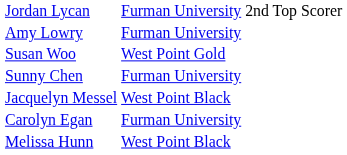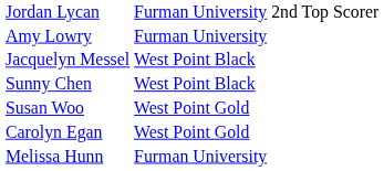rows swapped: Susan Woo <-> Jacquelyn Messel
Sunny Chen | column 2: Furman University -> West Point Black
Carolyn Egan | column 2: Furman University -> West Point Gold
Melissa Hunn | column 2: West Point Black -> Furman University
